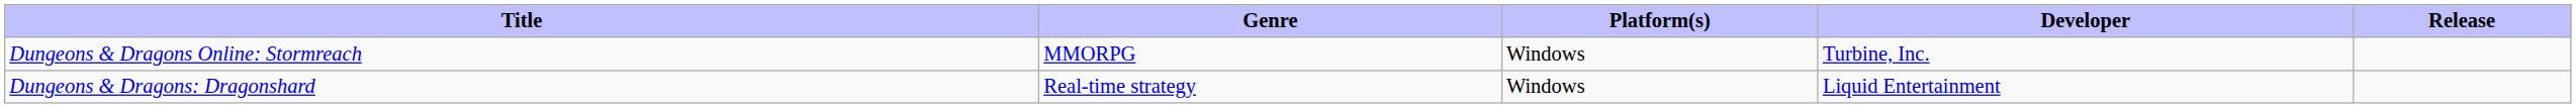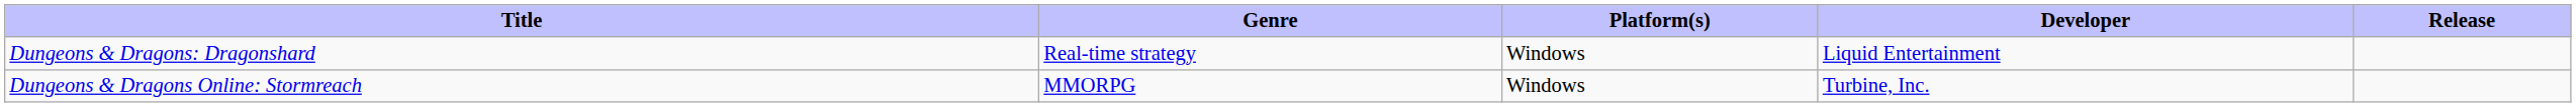rows swapped: Dungeons & Dragons: Dragonshard <-> Dungeons & Dragons Online: Stormreach
